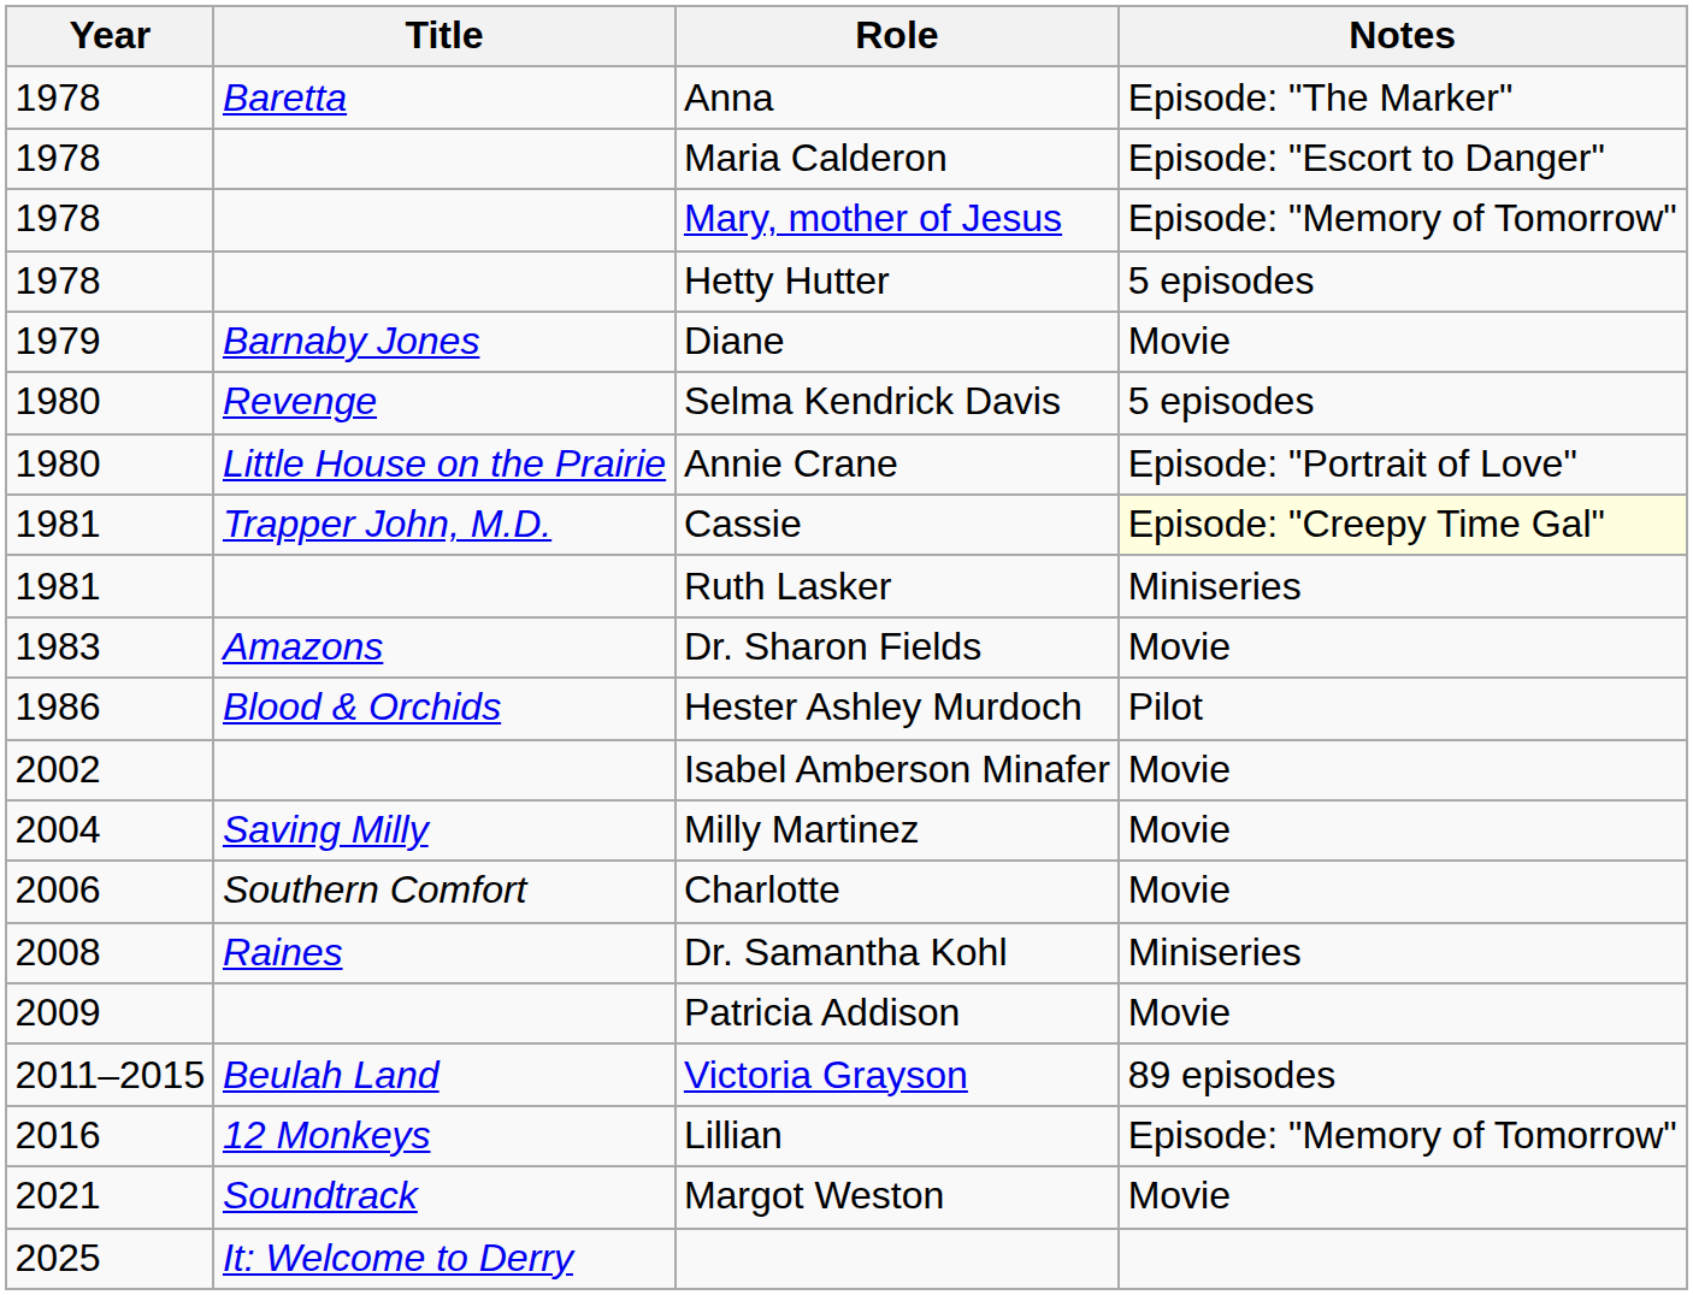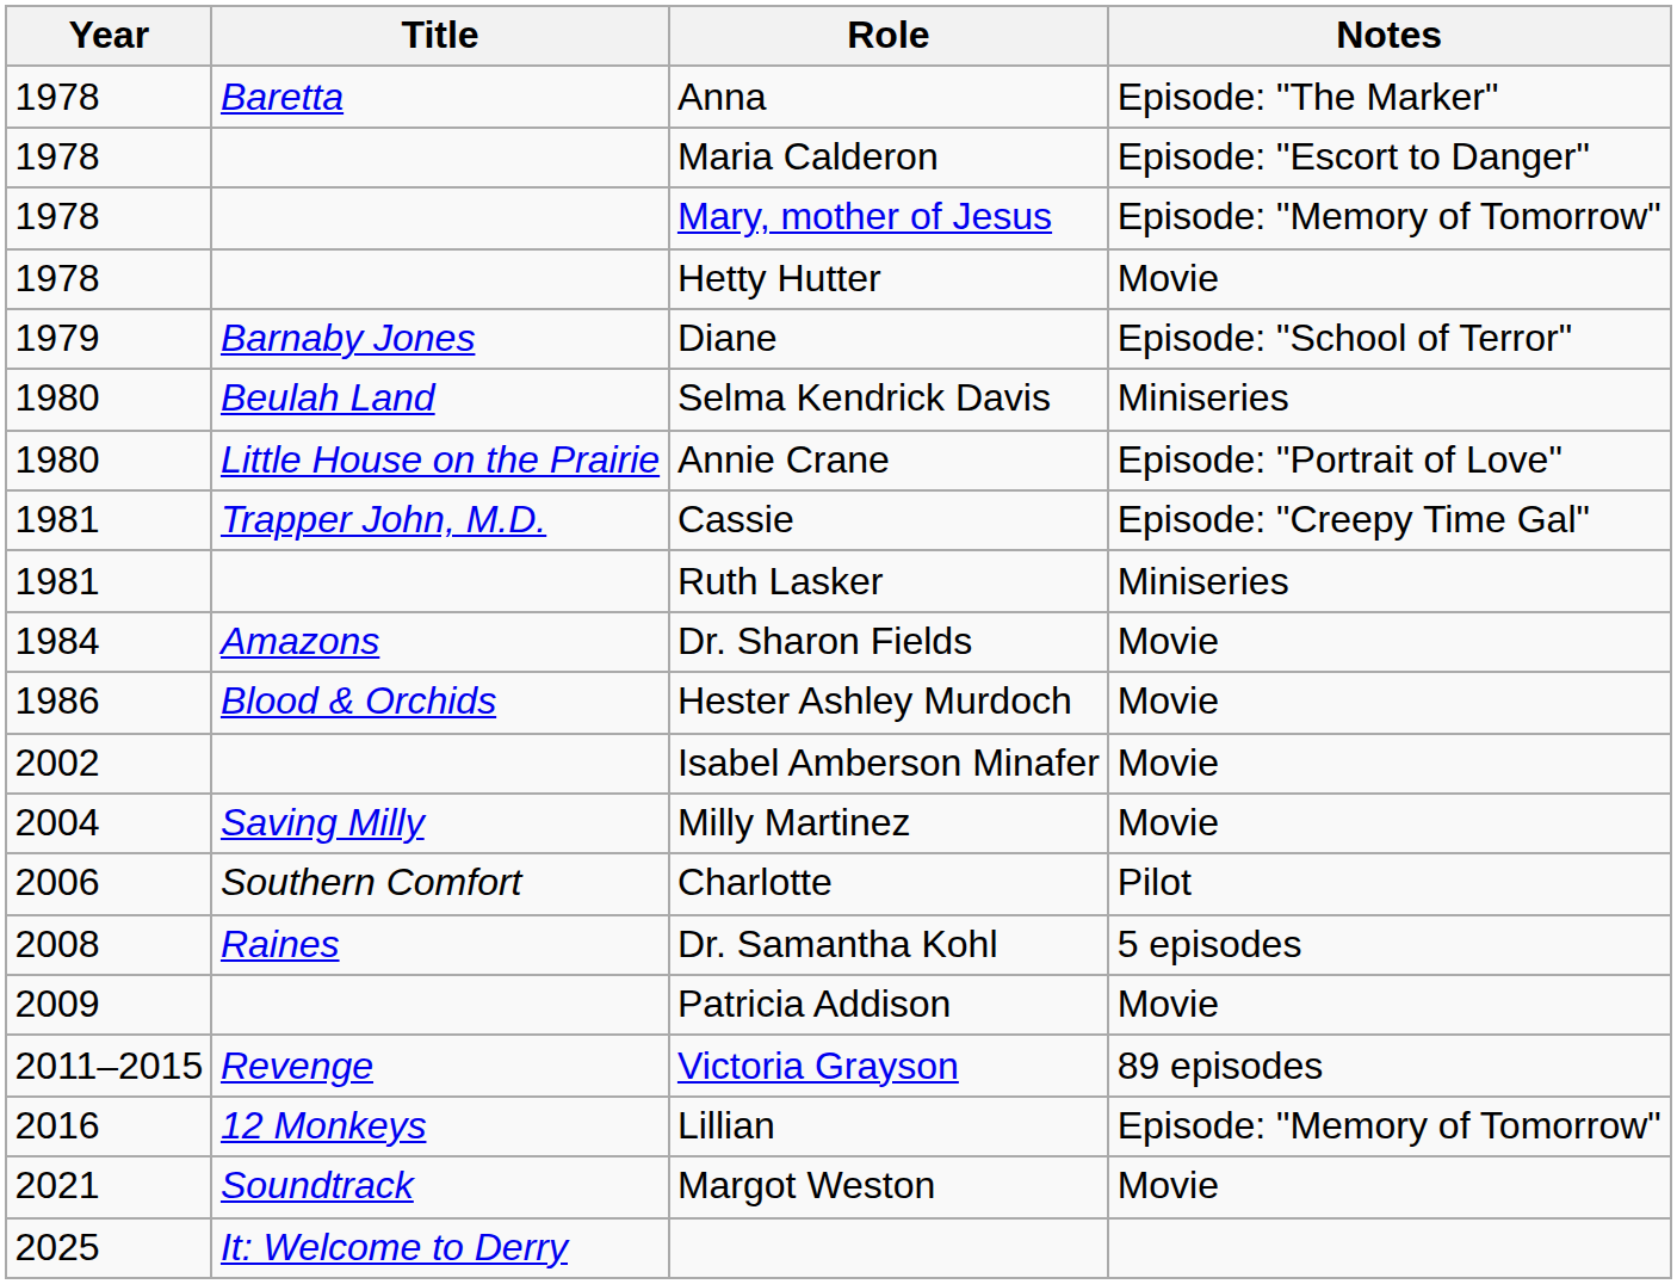Hetty Hutter | Notes: 5 episodes -> Movie
Diane | Notes: Movie -> Episode: "School of Terror"
Selma Kendrick Davis | Title: Revenge -> Beulah Land
Selma Kendrick Davis | Notes: 5 episodes -> Miniseries
Cassie | Notes: lightyellow background -> no background
Dr. Sharon Fields | Year: 1983 -> 1984
Hester Ashley Murdoch | Notes: Pilot -> Movie
Charlotte | Notes: Movie -> Pilot
Dr. Samantha Kohl | Notes: Miniseries -> 5 episodes
Victoria Grayson | Title: Beulah Land -> Revenge
